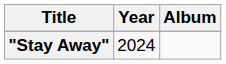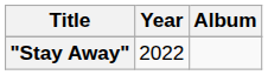"Stay Away" | Year: 2024 -> 2022
